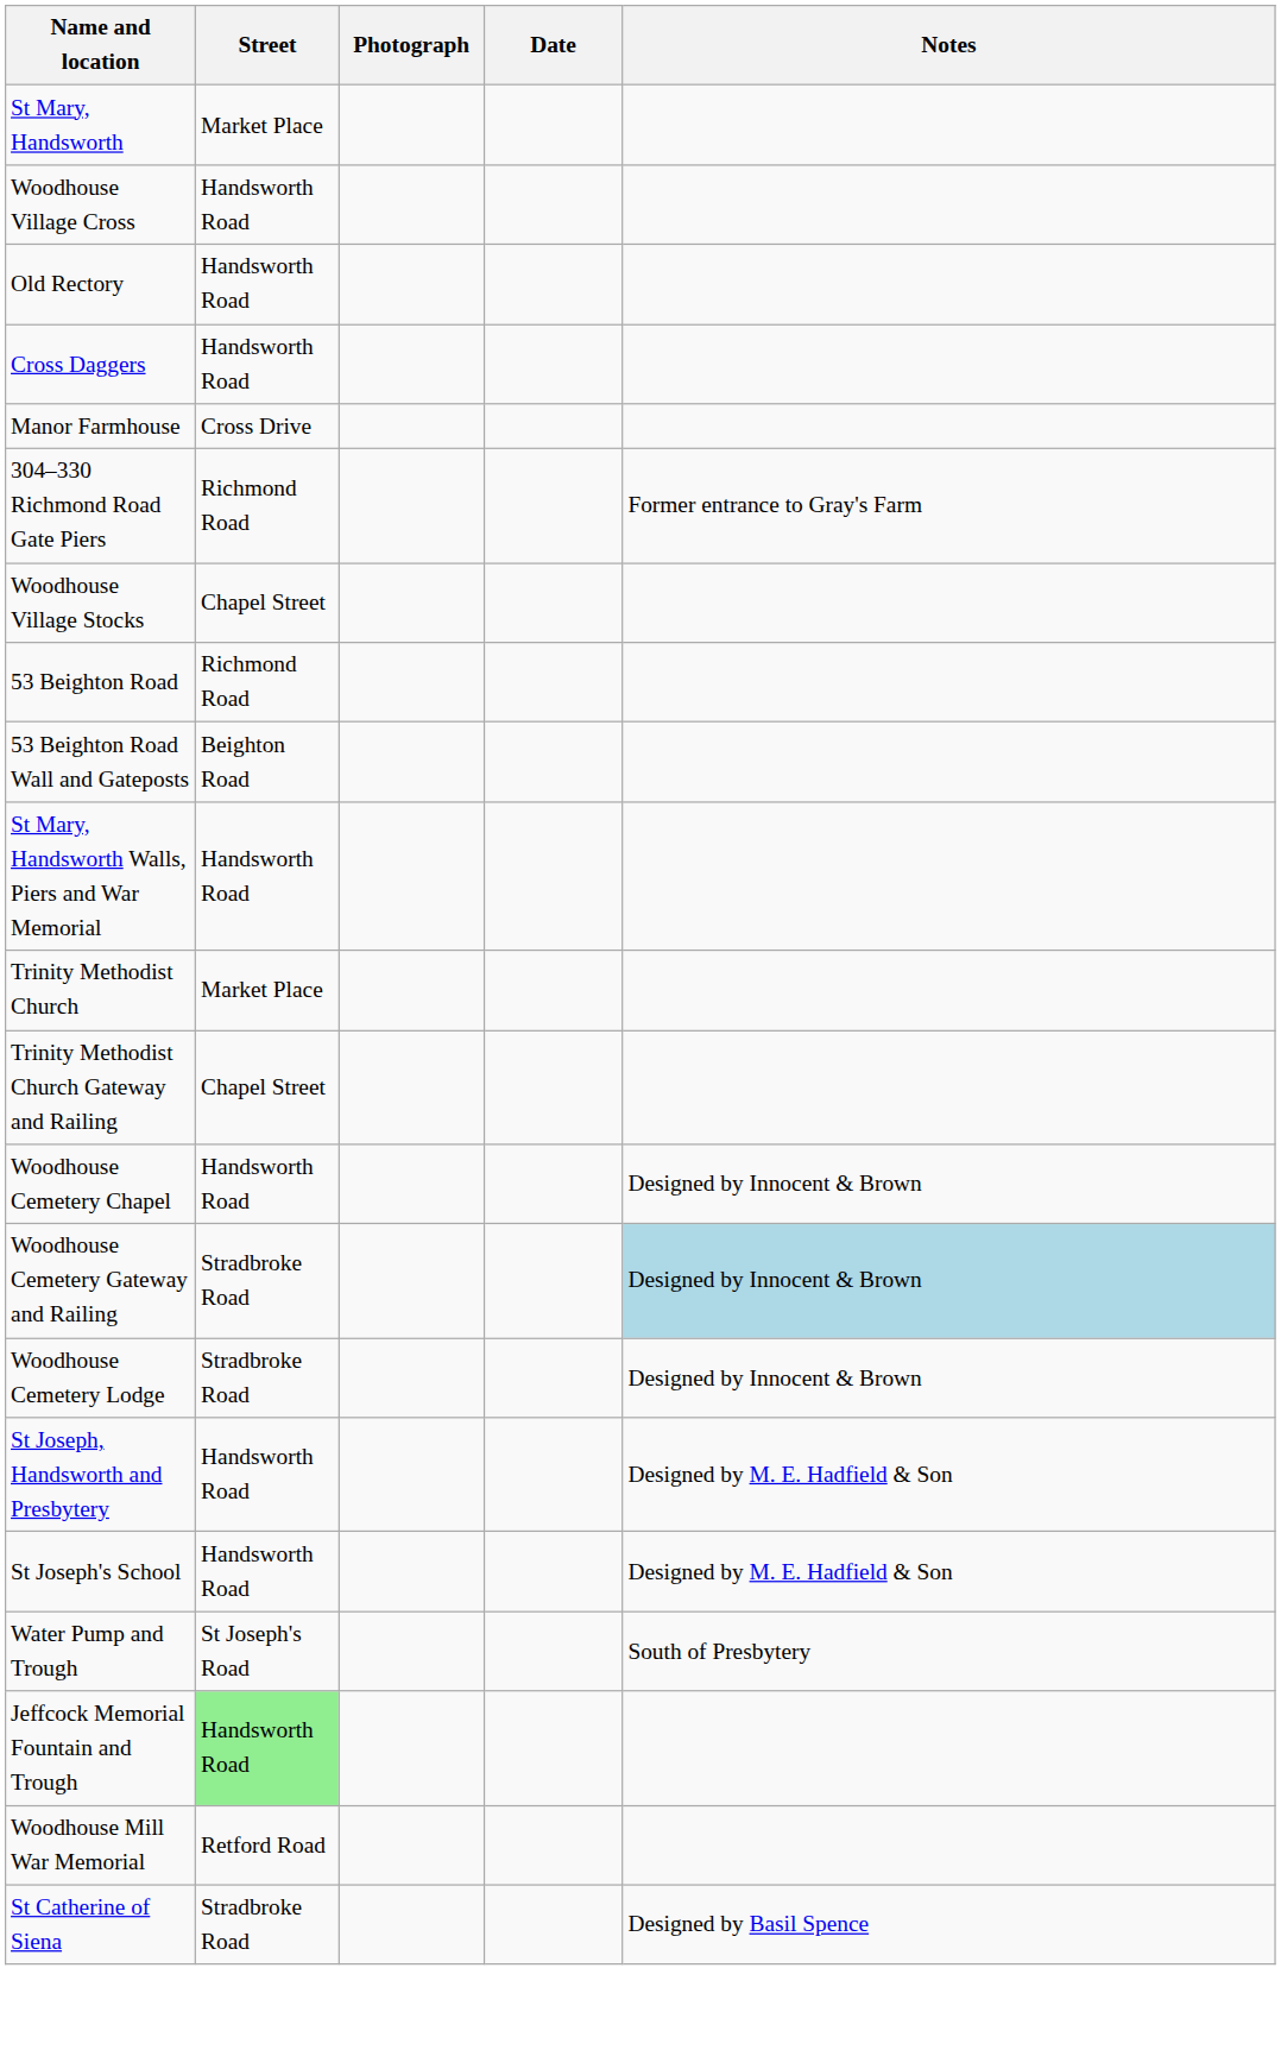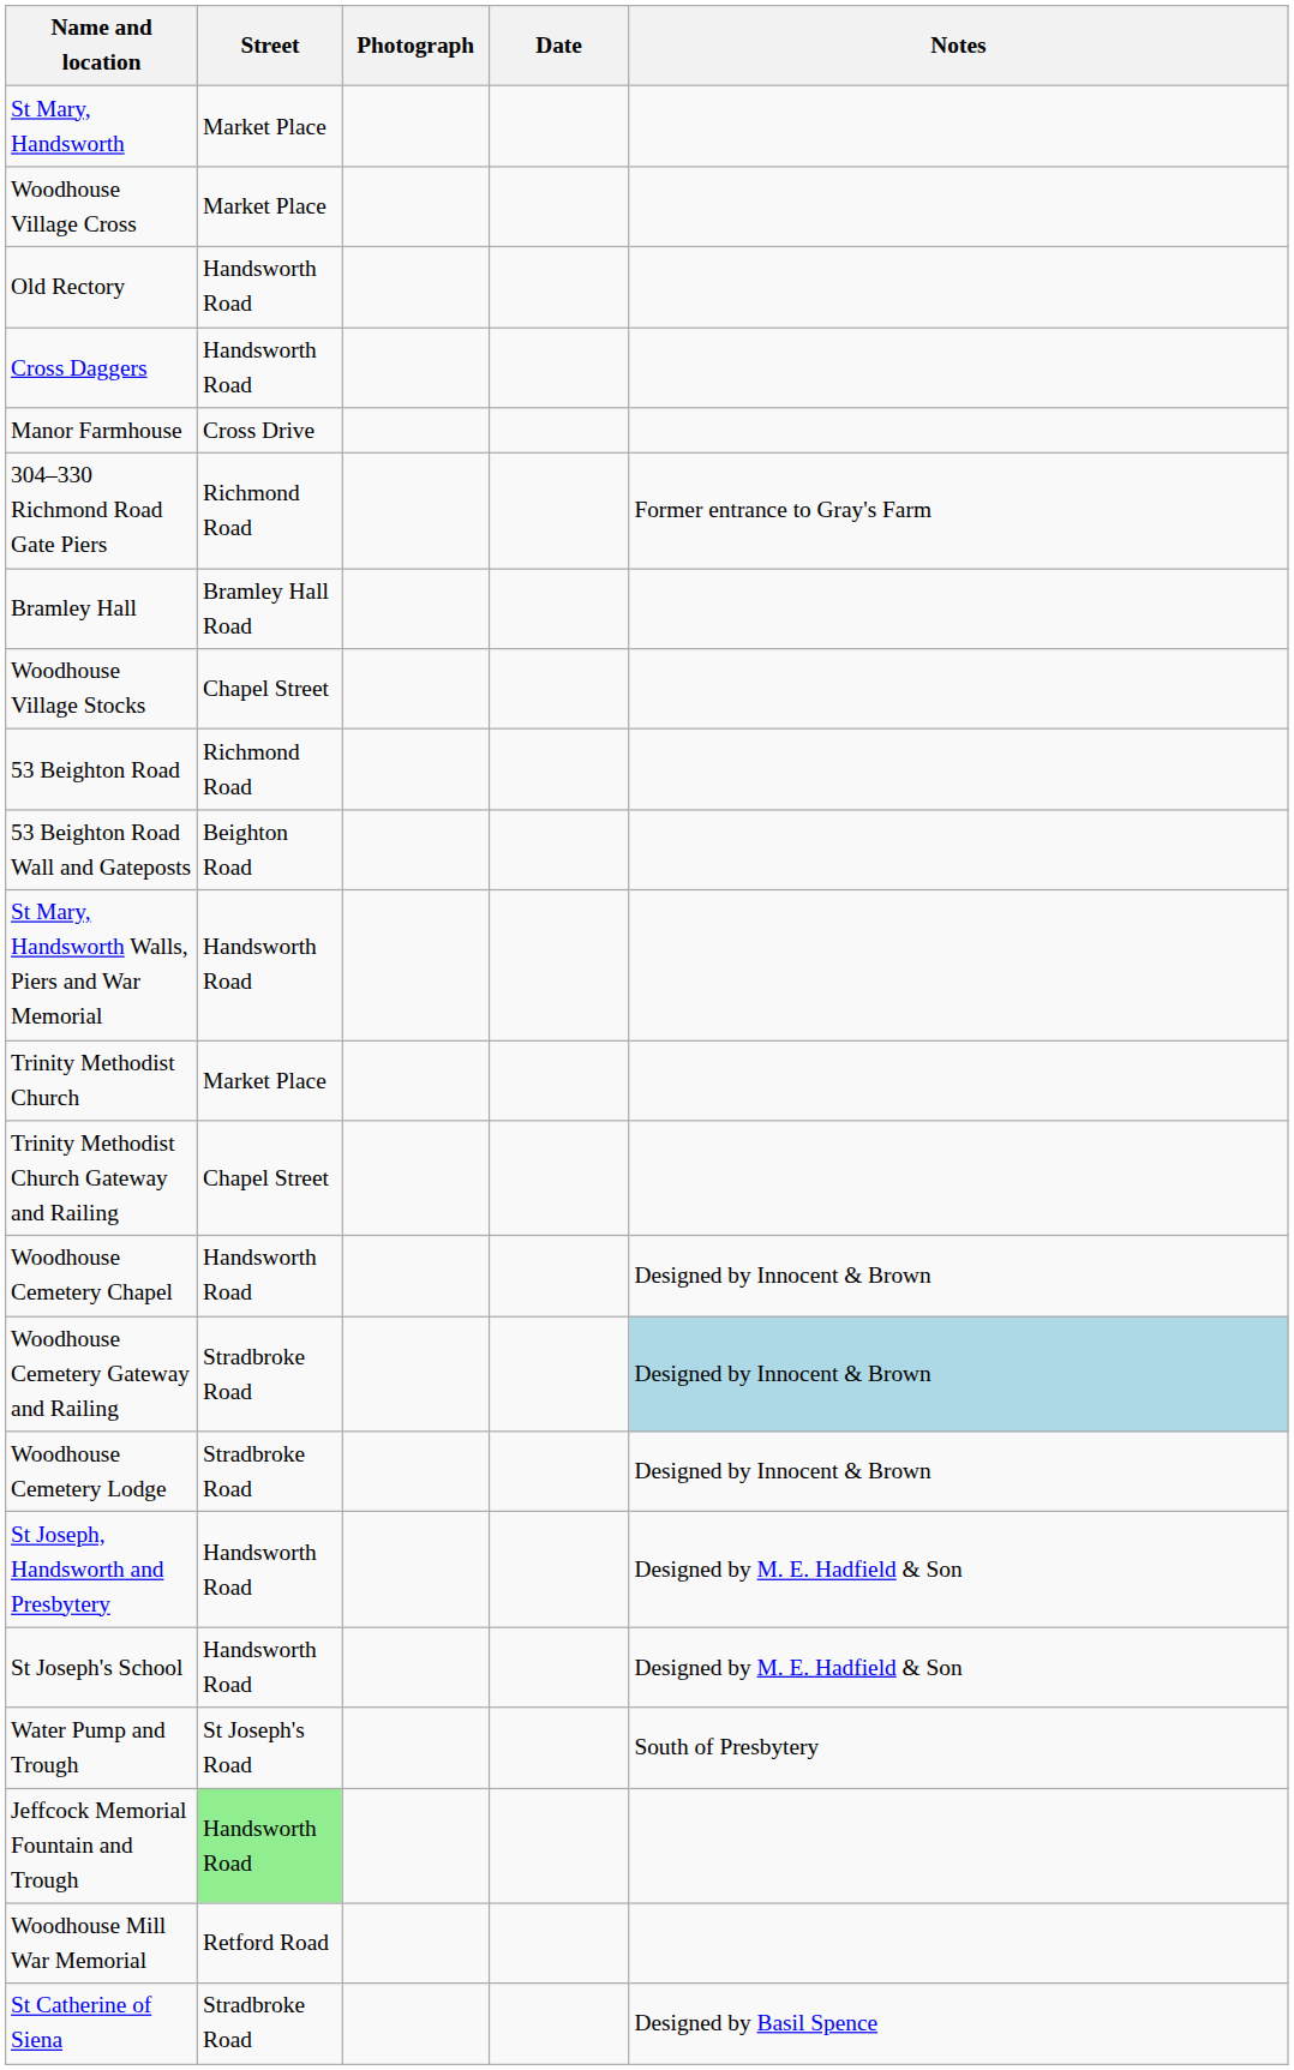Woodhouse Village Cross | Street: Handsworth Road -> Market Place
+ row: Bramley Hall | Bramley Hall Road
